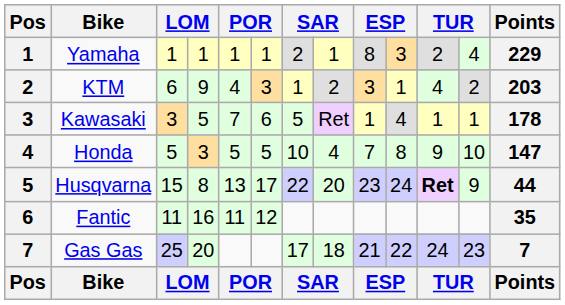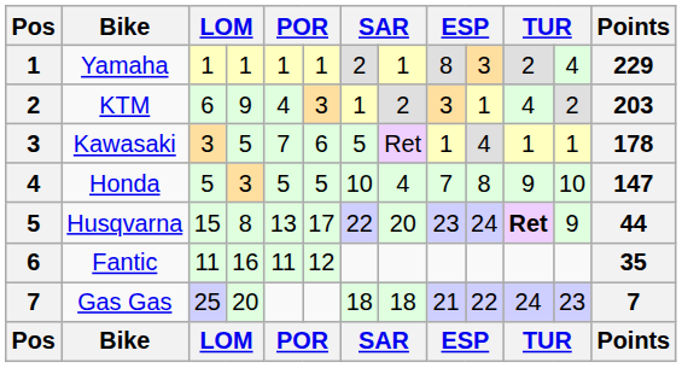Gas Gas | column 7: 17 -> 18
